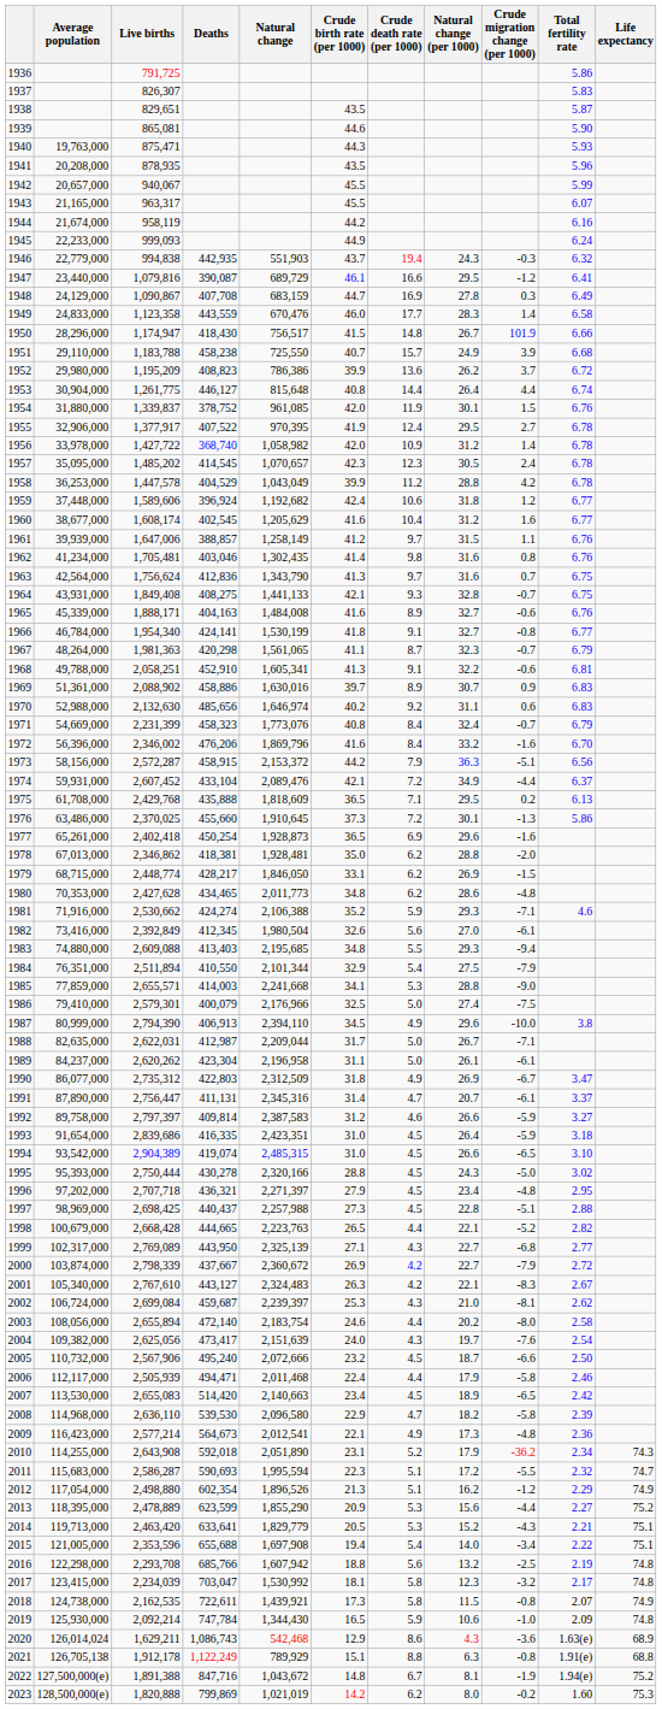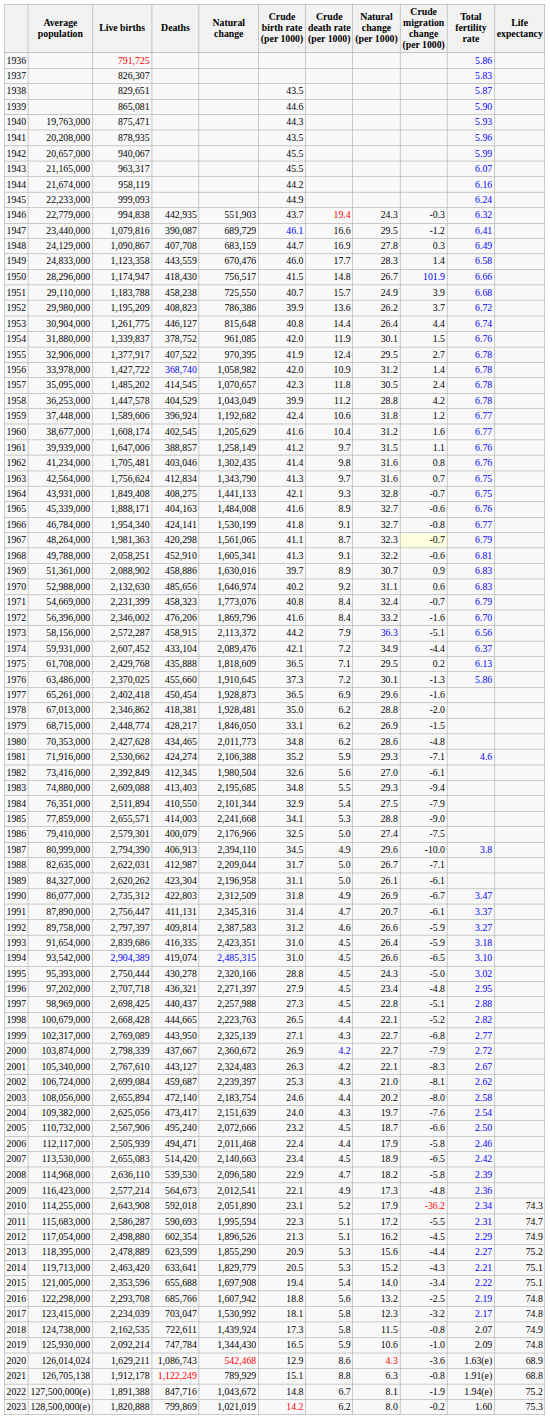1957 | Crude death rate (per 1000): 12.3 -> 11.8
1963 | Deaths: 412,836 -> 412,834
1967 | Crude migration change (per 1000): no background -> lightyellow background
1973 | Natural change: 2,153,372 -> 2,113,372
1977 | Deaths: 450,254 -> 450,454
1989 | Average population: 84,237,000 -> 84,327,000
2011 | Total fertility rate: 2.32 -> 2.31
2012 | Crude migration change (per 1000): -1.2 -> -4.5
2018 | Natural change: 1,439,921 -> 1,439,924
